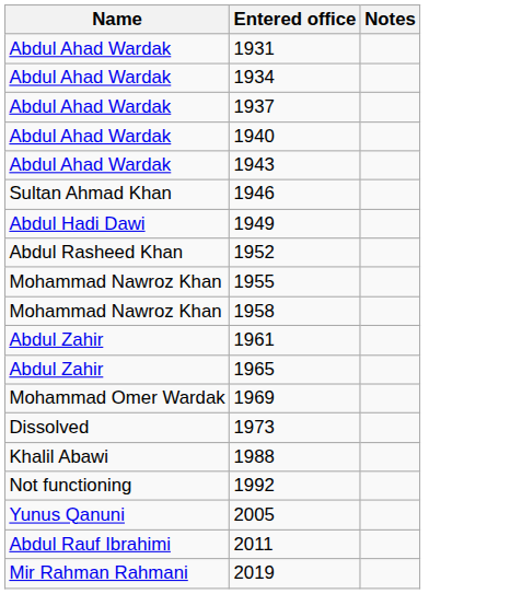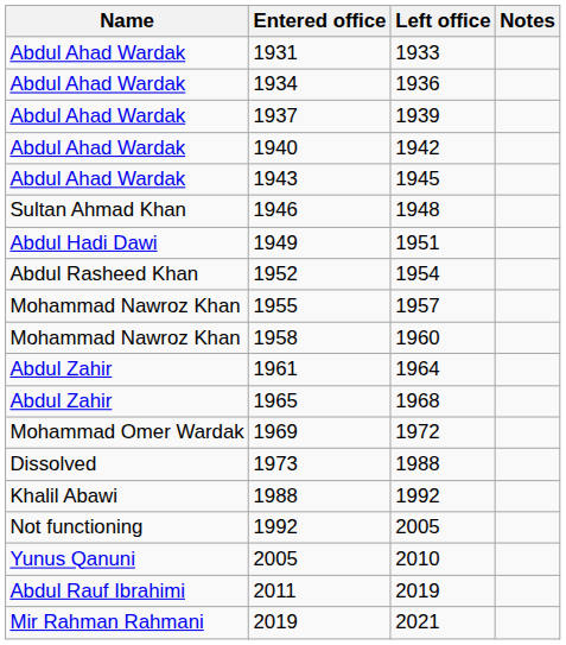+ column: Left office | 1933 | 1936 | 1939 | 1942 | 1945 | 1948 | 1951 | 1954 | 1957 | 1960 | 1964 | 1968 | 1972 | 1988 | 1992 | 2005 | 2010 | 2019 | 2021
